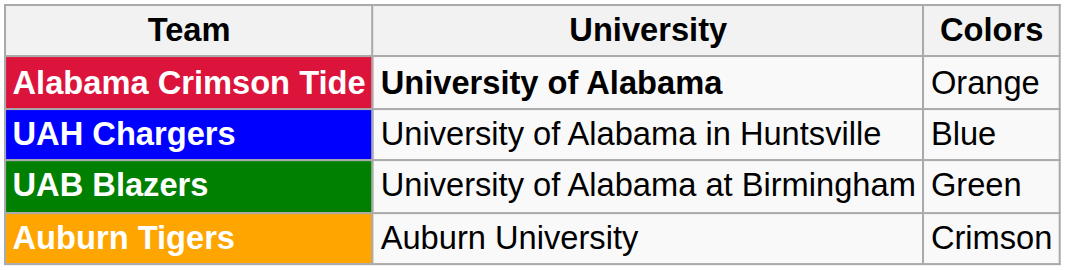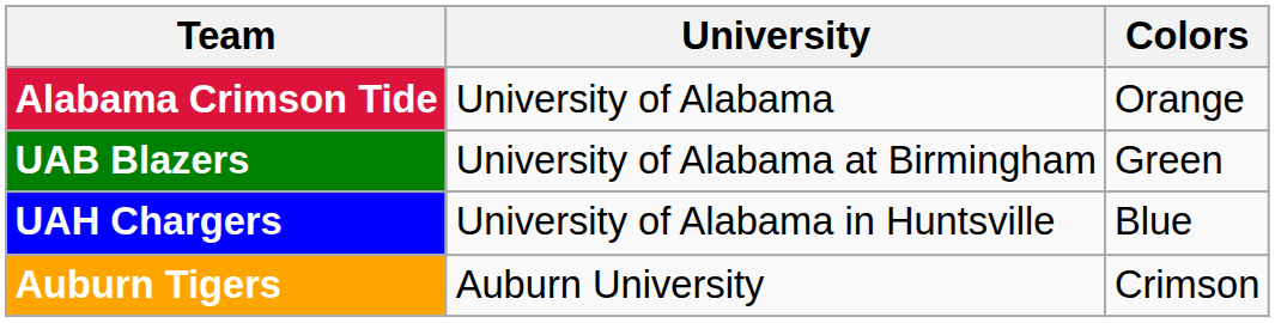Alabama Crimson Tide | University: bold -> normal
rows swapped: UAH Chargers <-> UAB Blazers
